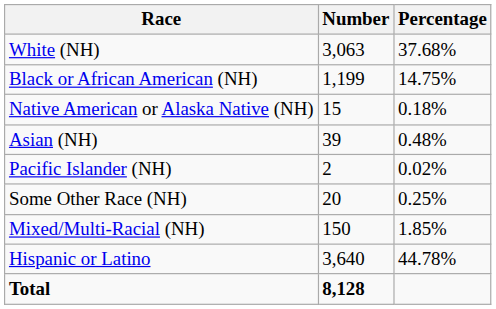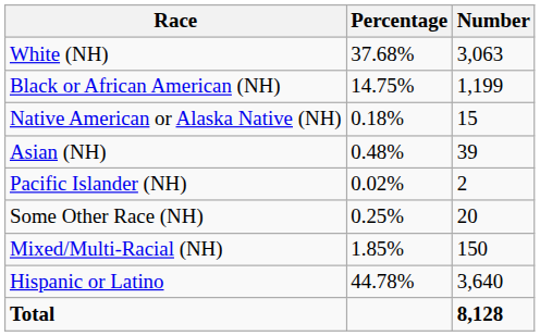columns swapped: Number <-> Percentage
